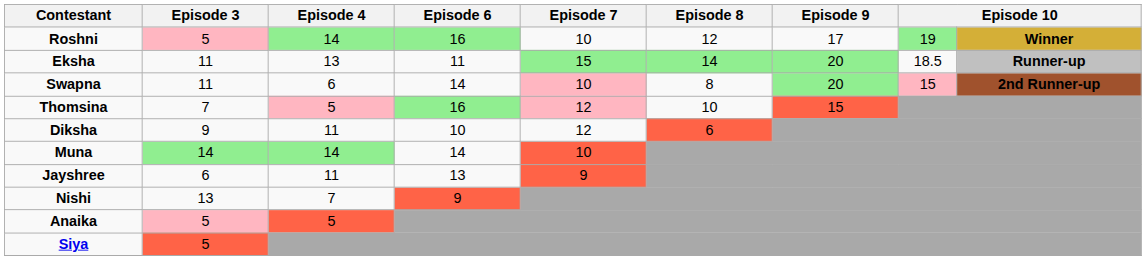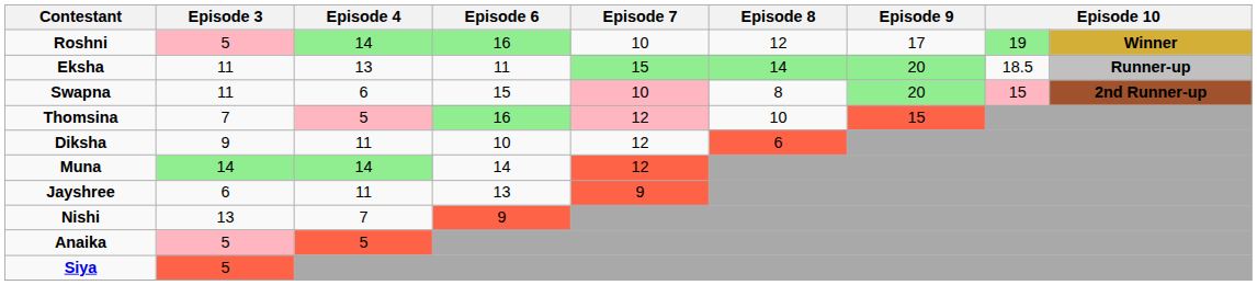Swapna | Episode 6: 14 -> 15
Muna | Episode 7: 10 -> 12
